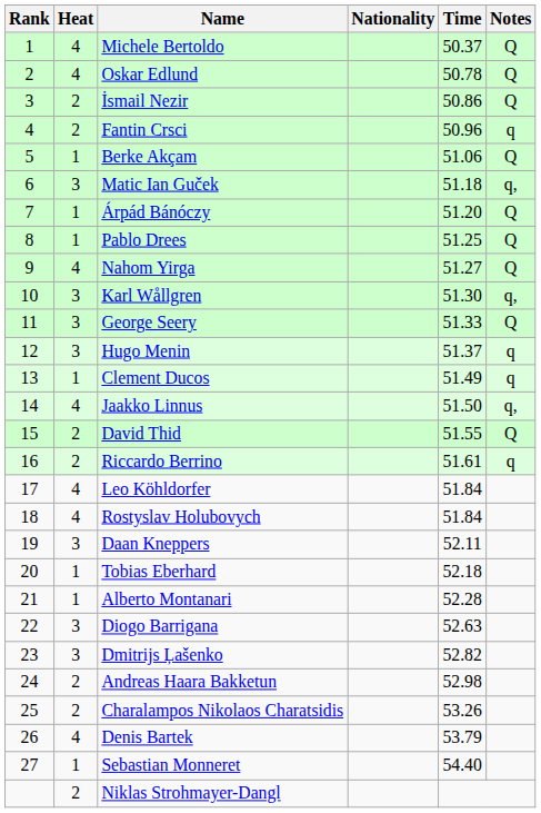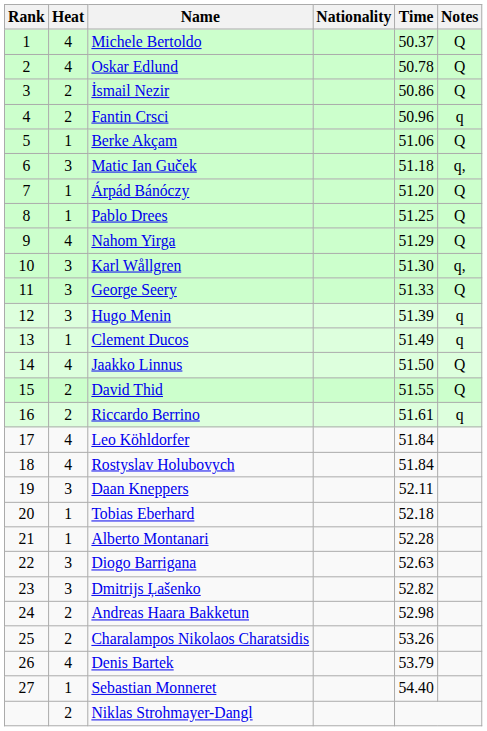Nahom Yirga | Time: 51.27 -> 51.29
Hugo Menin | Time: 51.37 -> 51.39
Jaakko Linnus | Notes: q, -> Q
